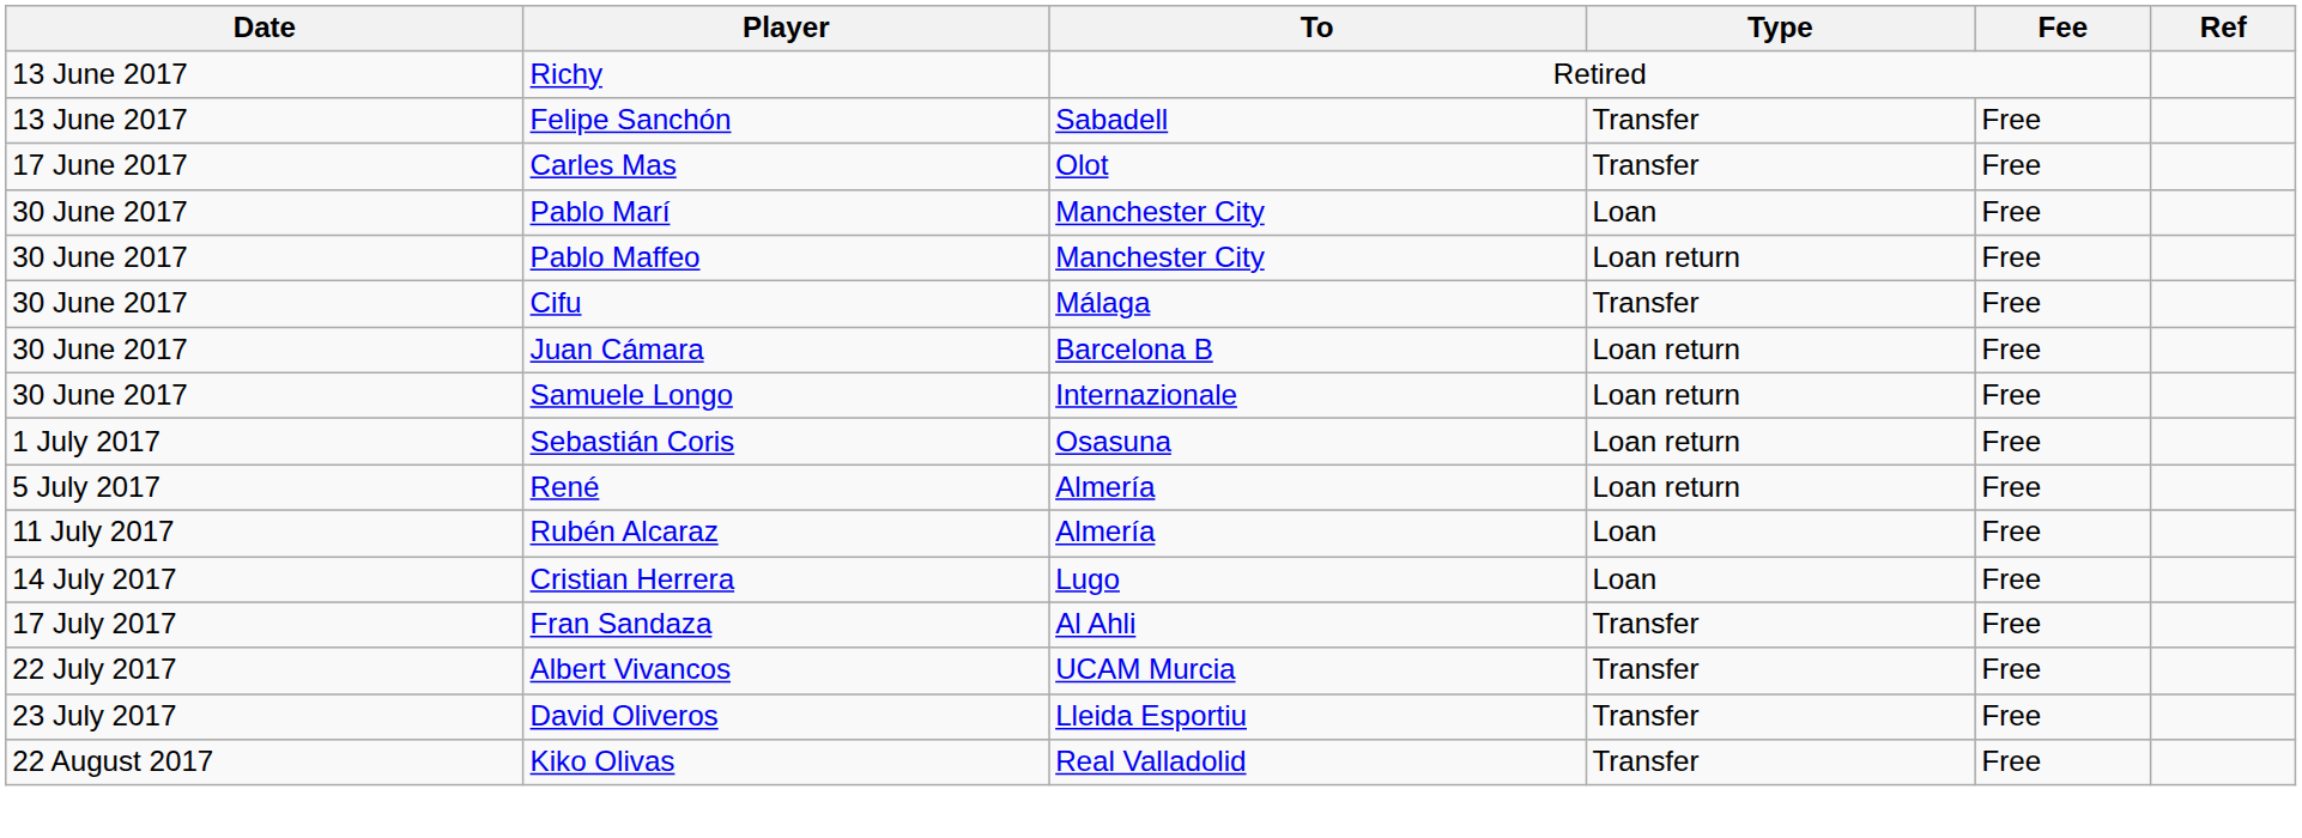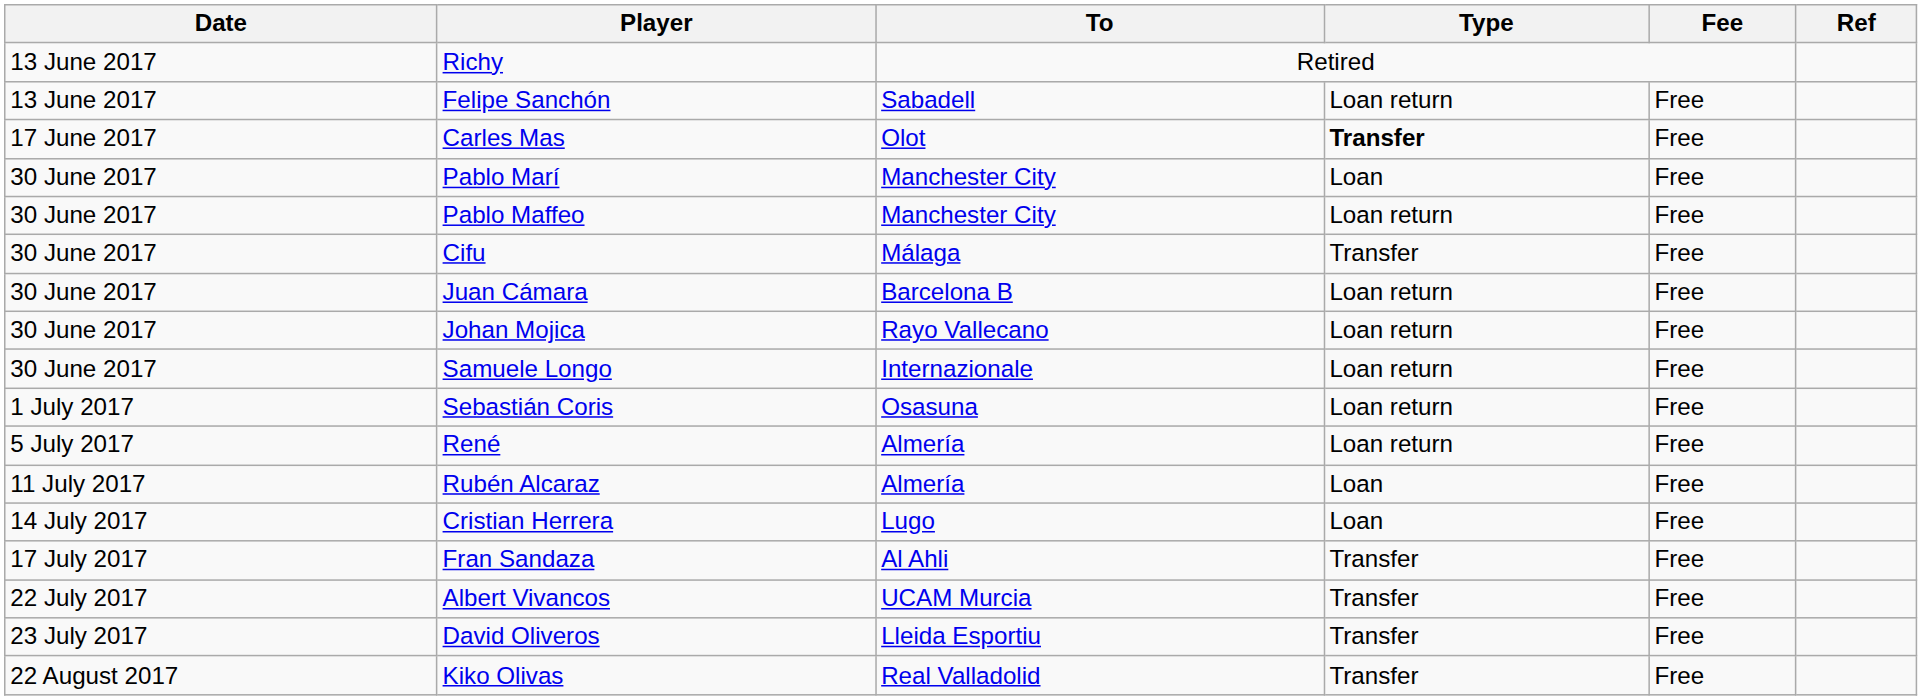Felipe Sanchón | Type: Transfer -> Loan return
Carles Mas | Type: normal -> bold
+ row: 30 June 2017 | Johan Mojica | Rayo Vallecano | Loan return | Free
